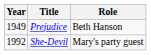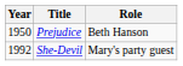Prejudice | Year: 1949 -> 1950
